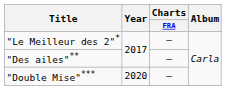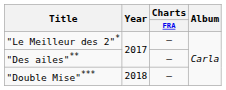"Double Mise"*** | Year: 2020 -> 2018
